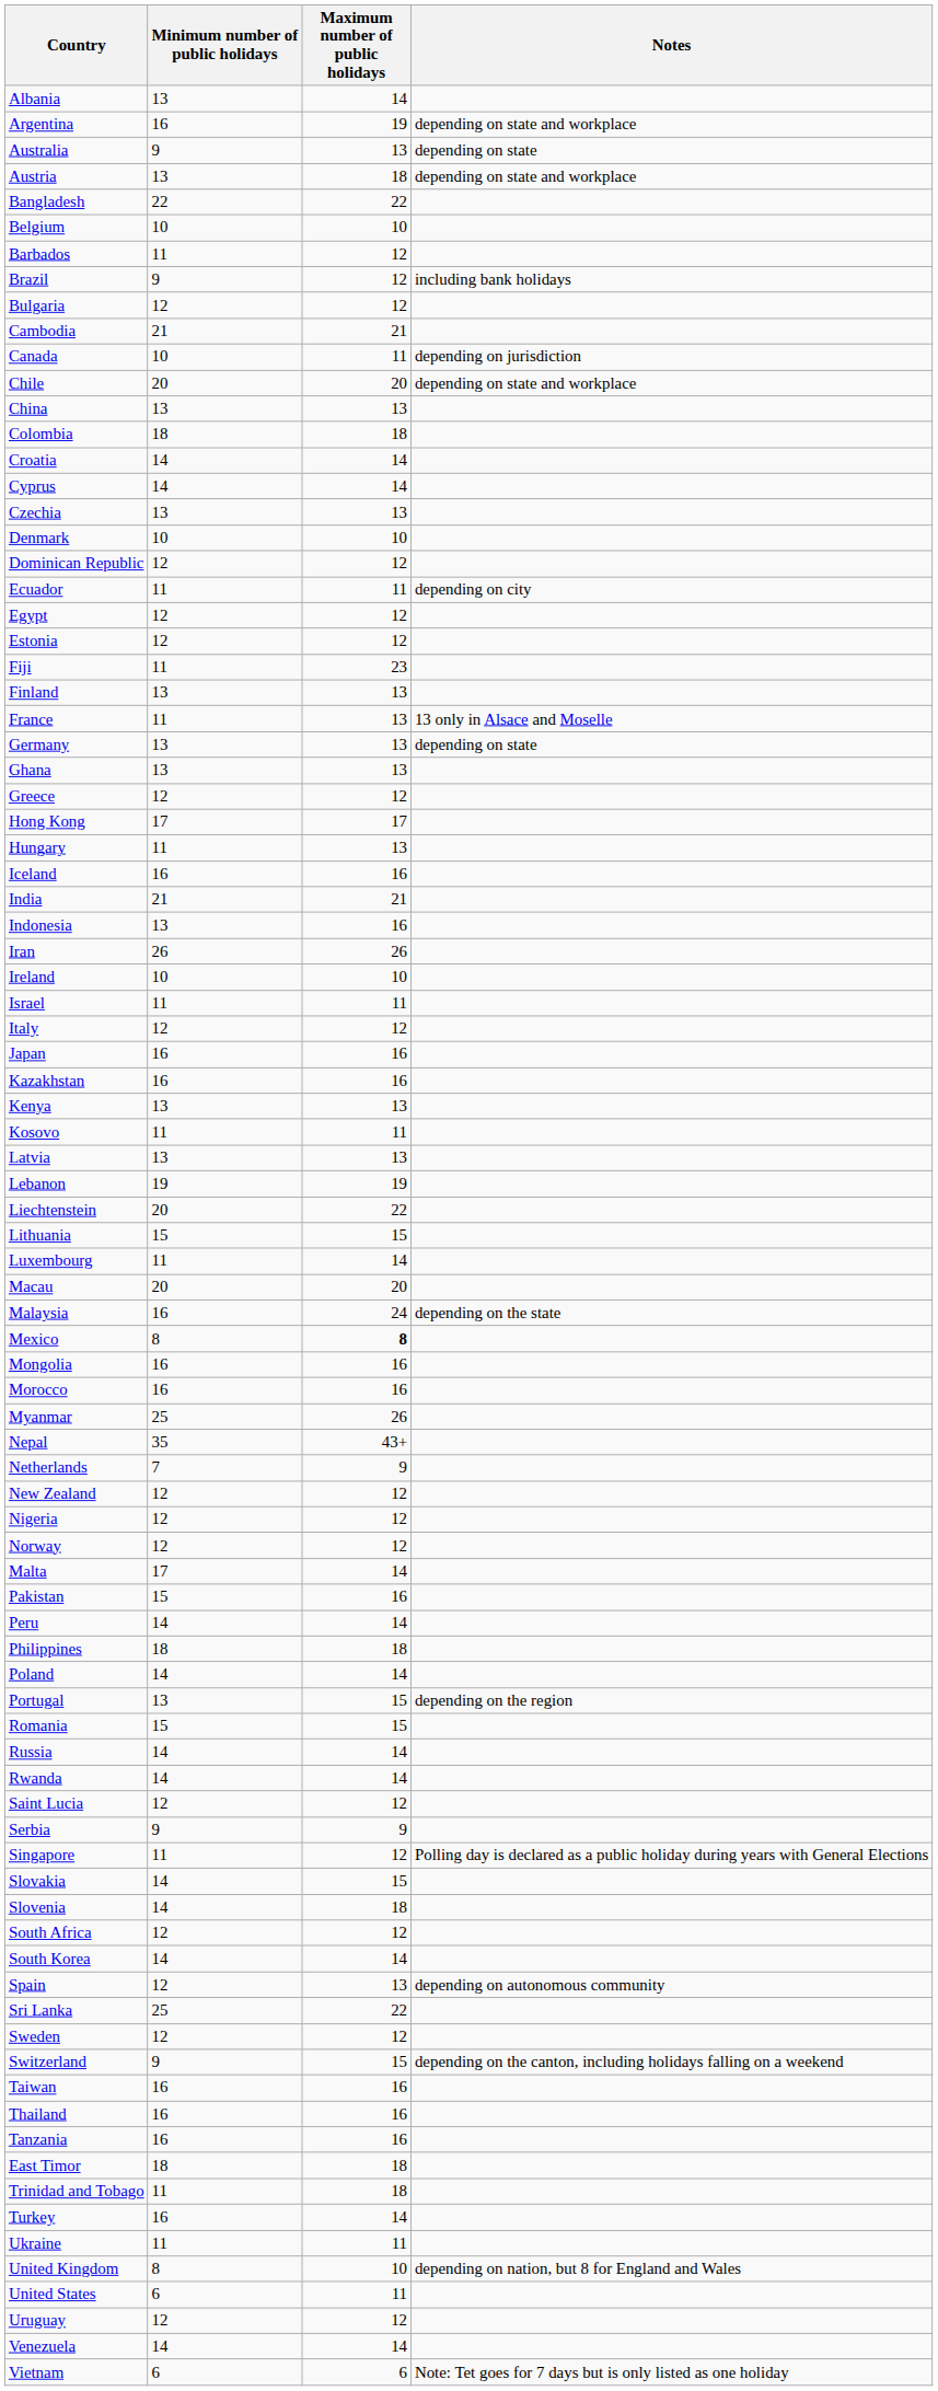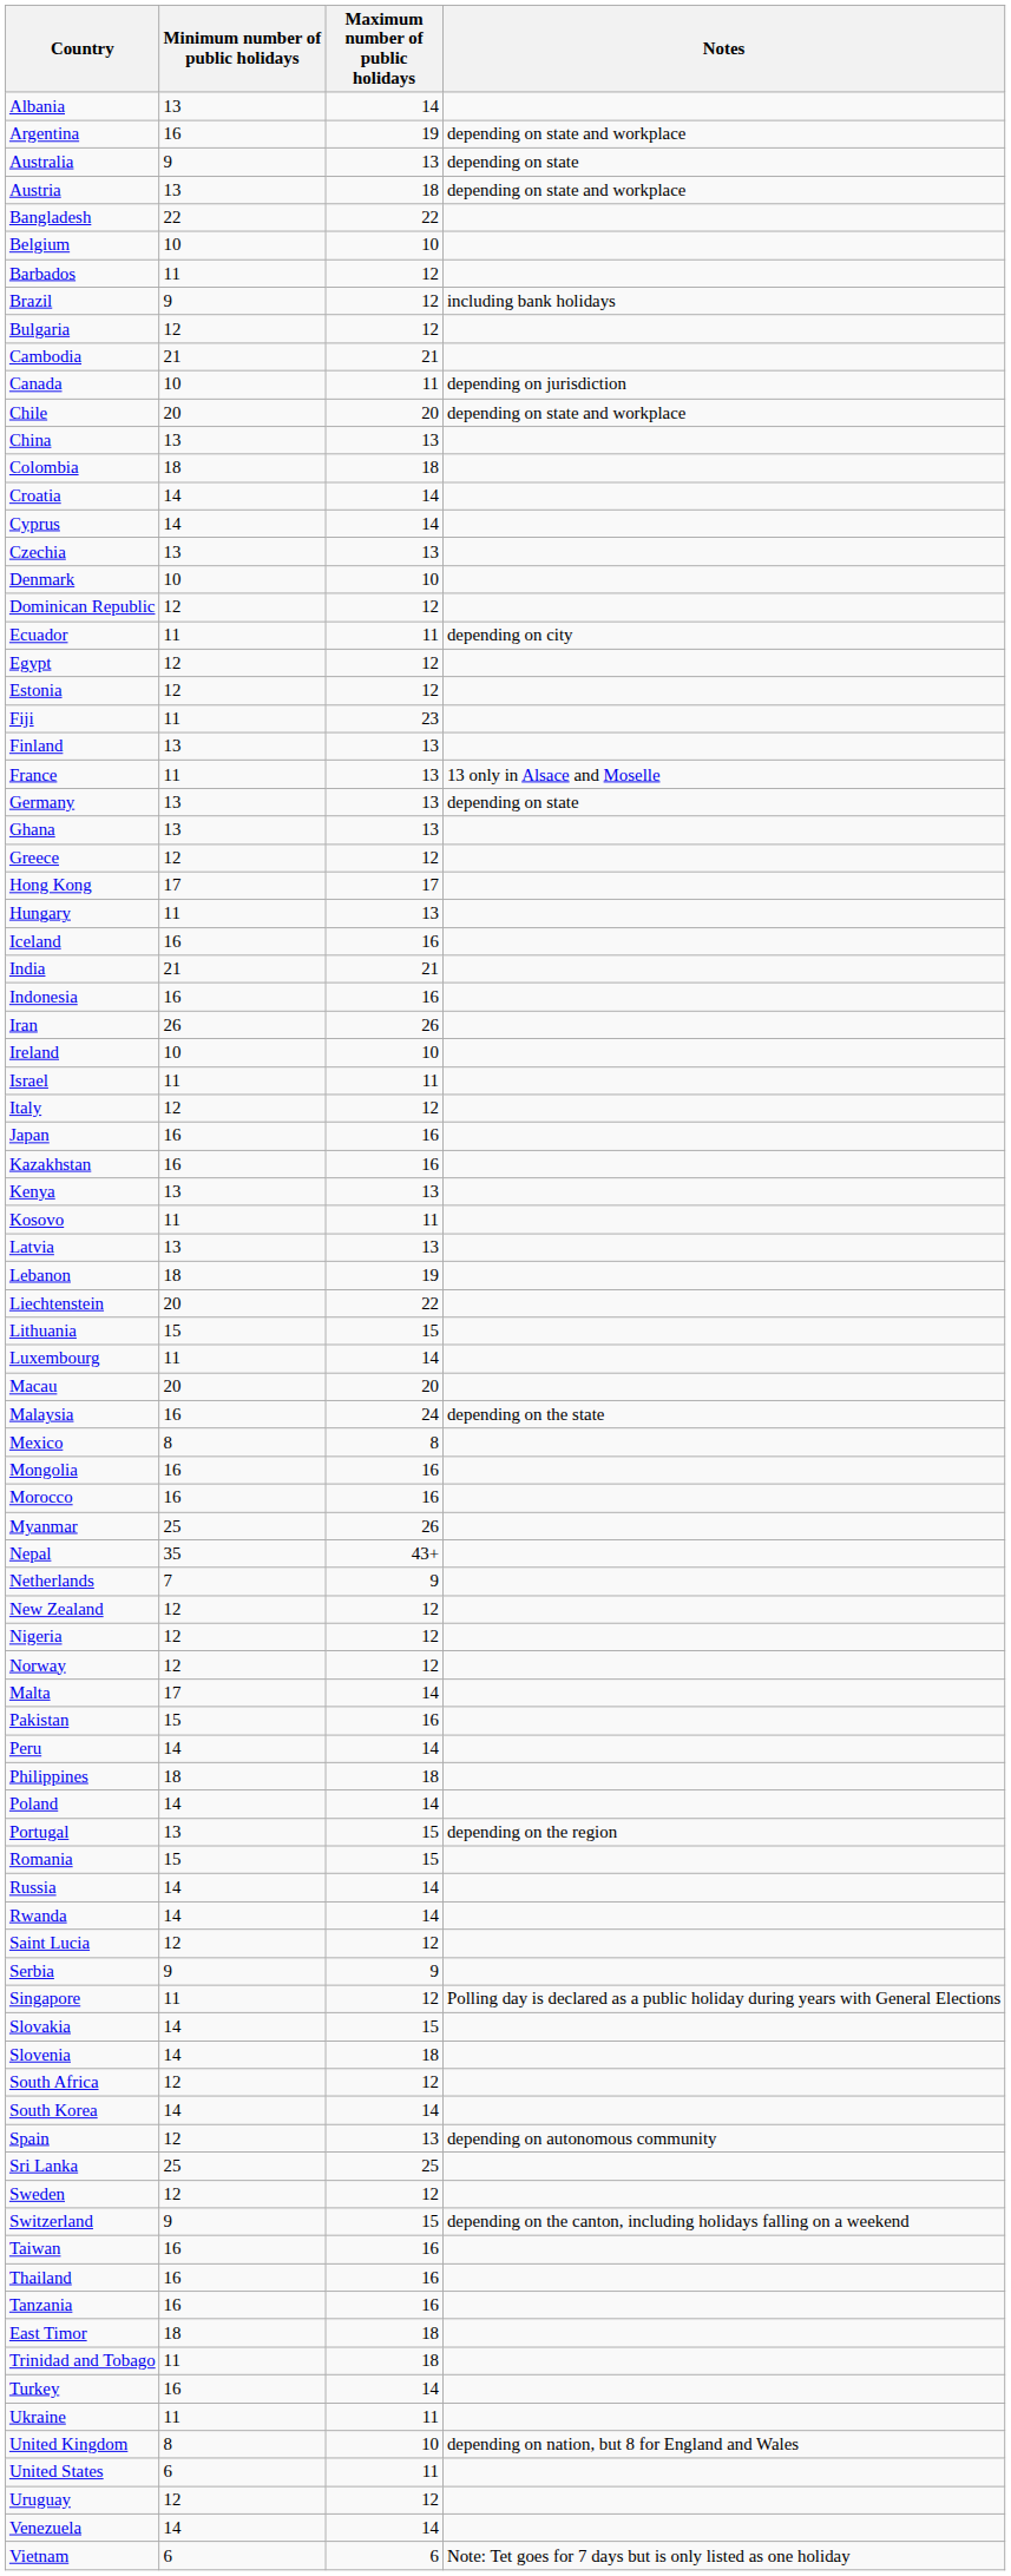Indonesia | Minimum number of public holidays: 13 -> 16
Lebanon | Minimum number of public holidays: 19 -> 18
Mexico | Maximum number of public holidays: bold -> normal
Sri Lanka | Maximum number of public holidays: 22 -> 25
